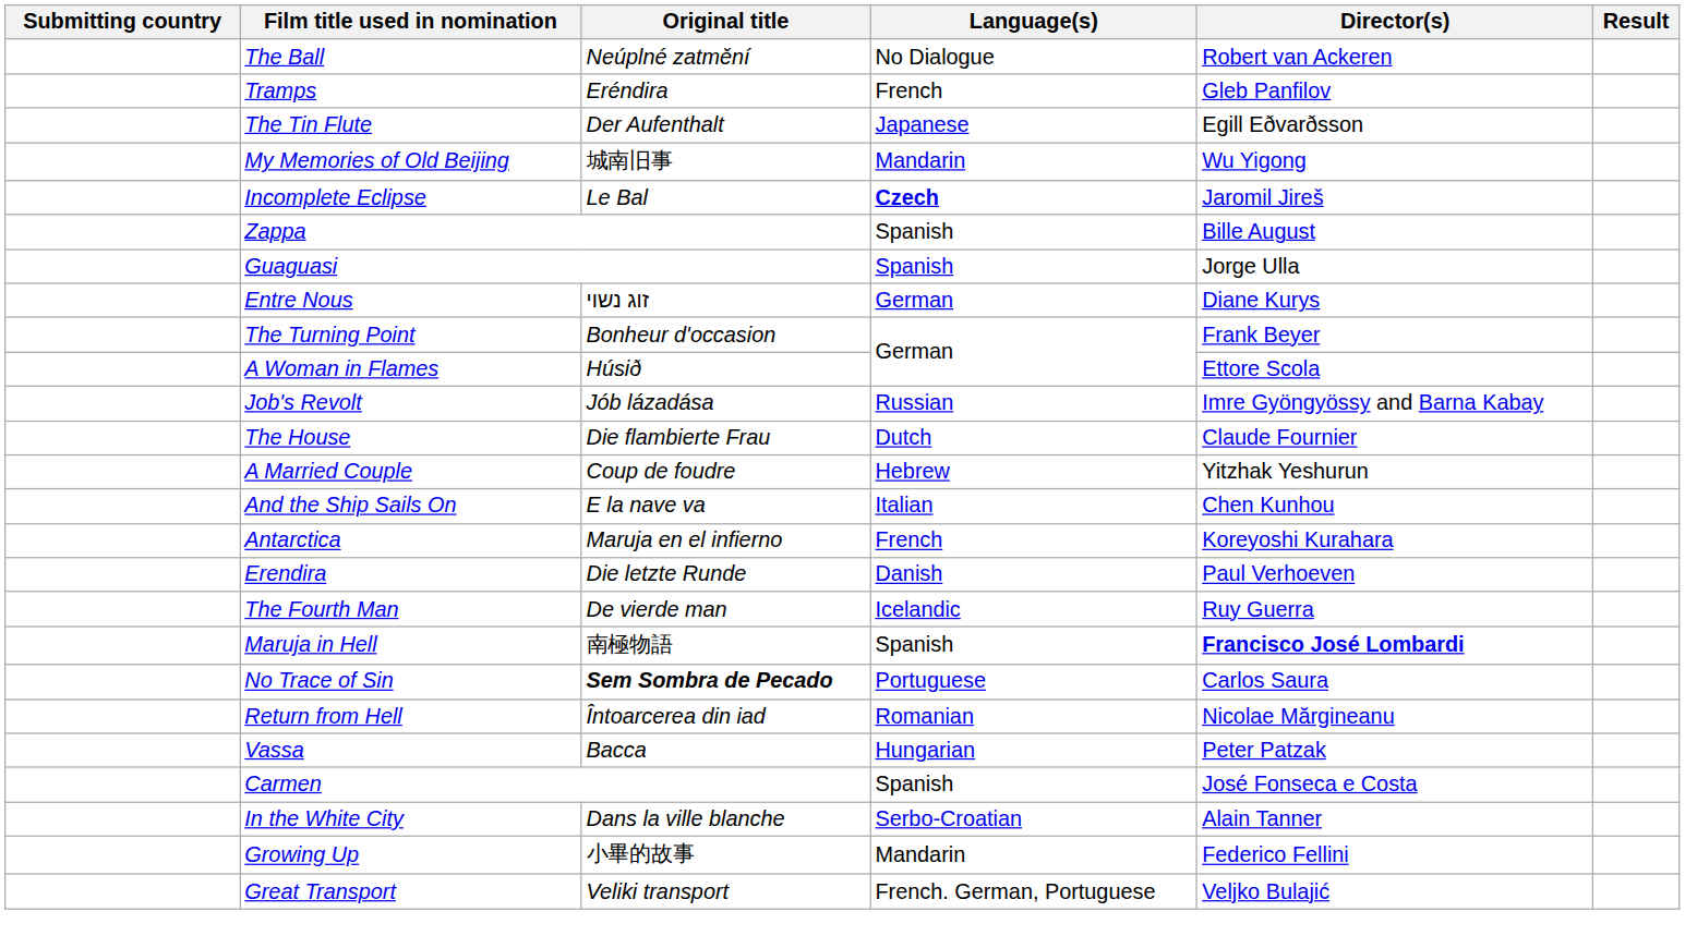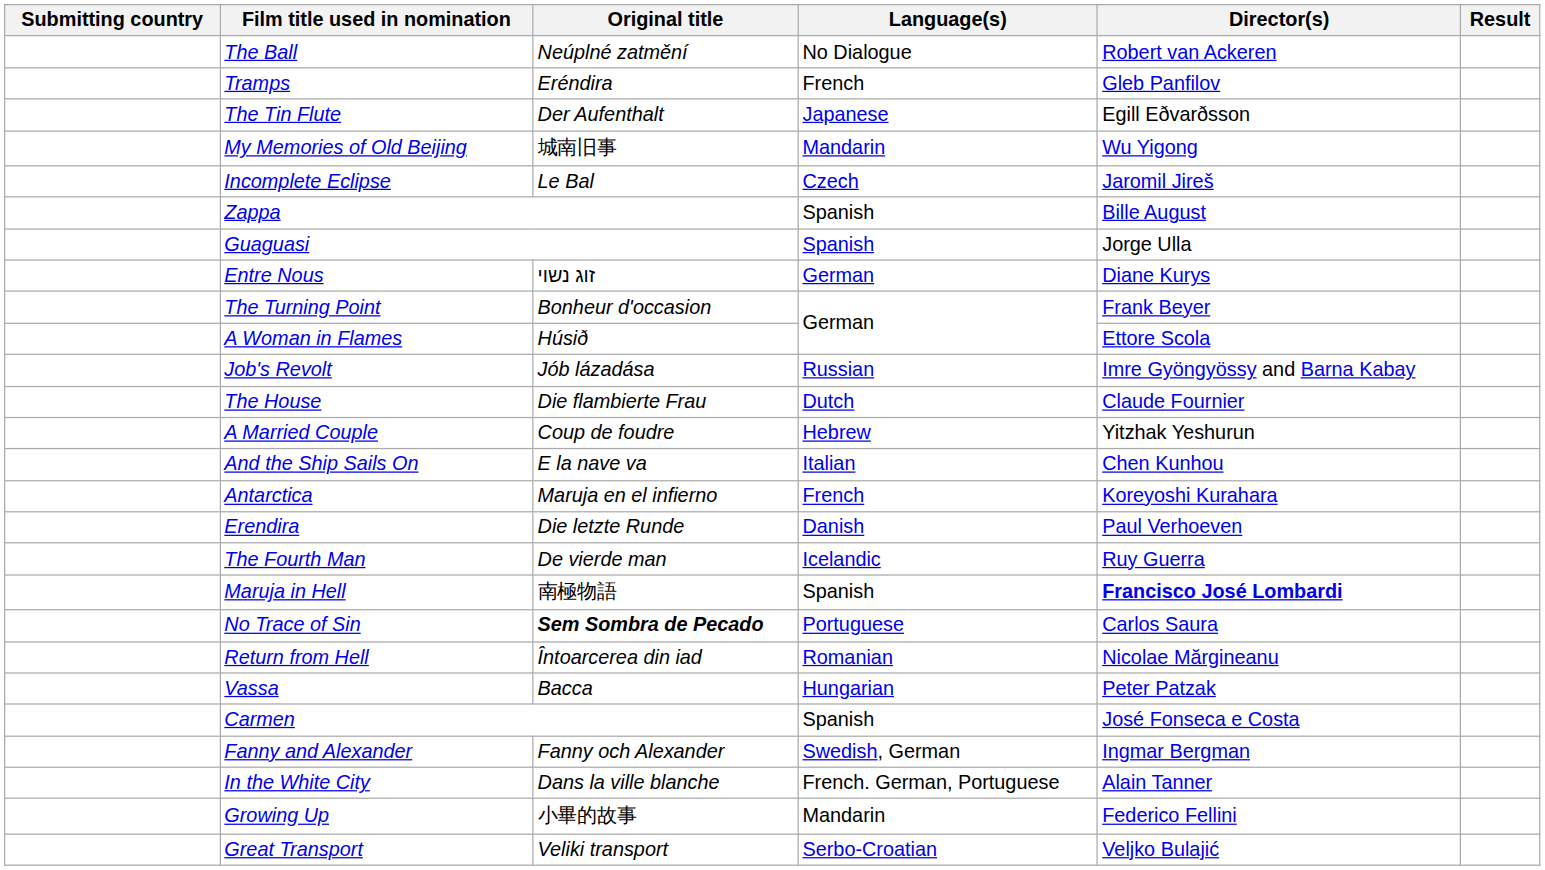Incomplete Eclipse | Language(s): bold -> normal
+ row: Fanny and Alexander | Fanny och Alexander | Swedish, German | Ingmar Bergman
In the White City | Language(s): Serbo-Croatian -> French. German, Portuguese
Great Transport | Language(s): French. German, Portuguese -> Serbo-Croatian
